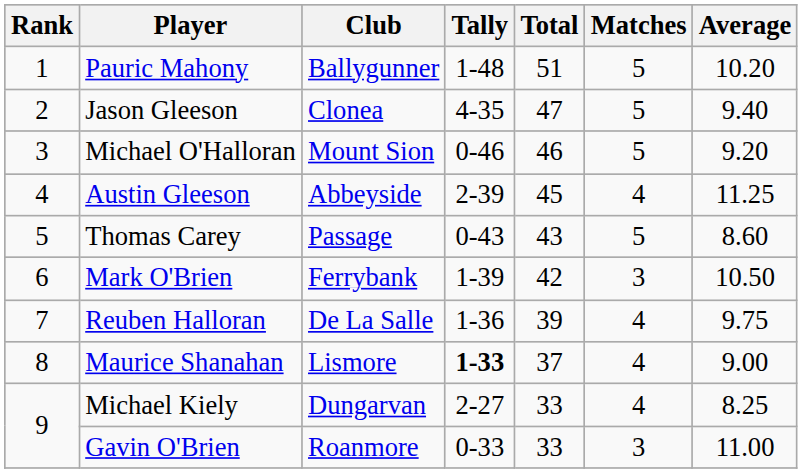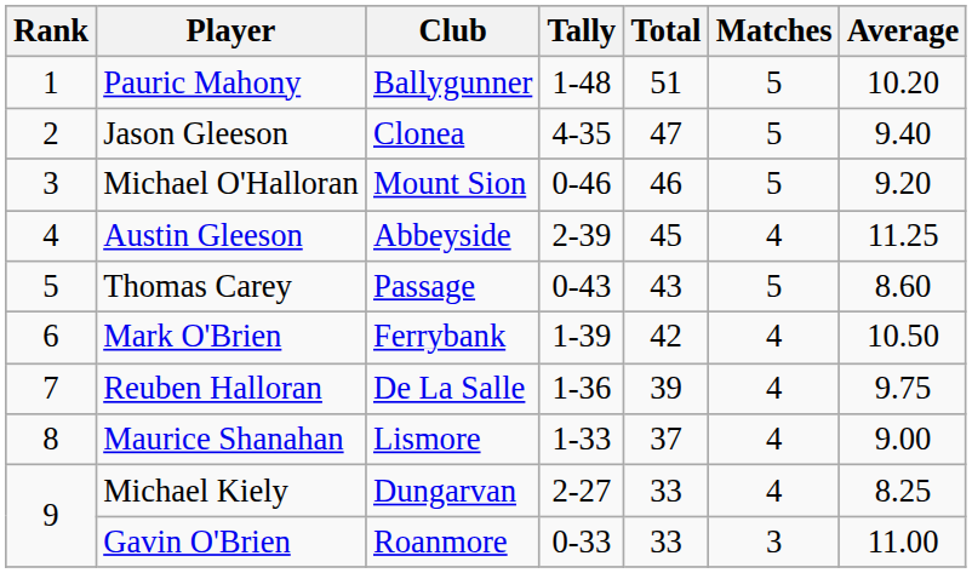Mark O'Brien | Matches: 3 -> 4
Maurice Shanahan | Tally: bold -> normal
